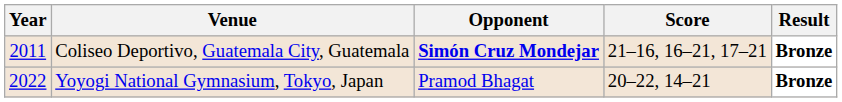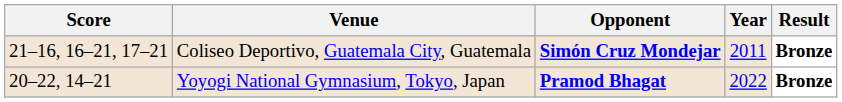columns swapped: Year <-> Score
Yoyogi National Gymnasium, Tokyo, Japan | Opponent: normal -> bold
